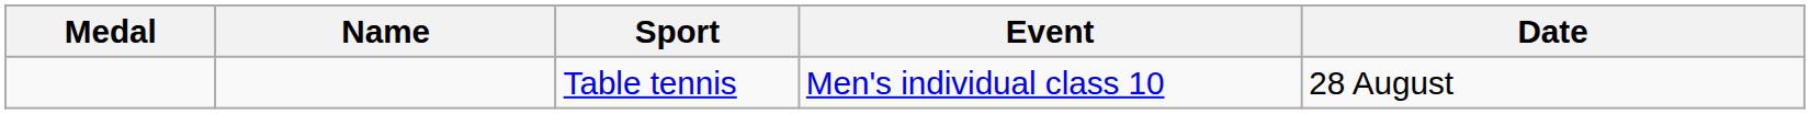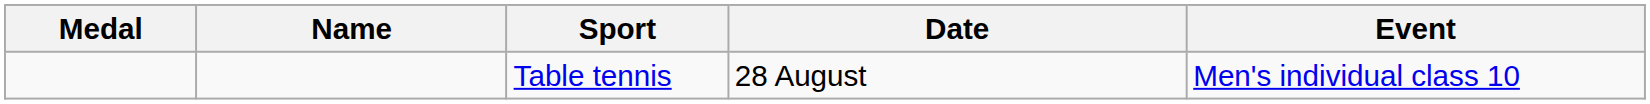columns swapped: Event <-> Date
